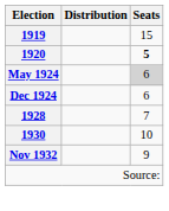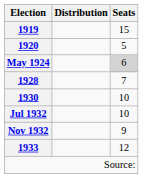1920 | Seats: bold -> normal
- row: Dec 1924 | 6
+ row: Jul 1932 | 10
+ row: 1933 | 12
